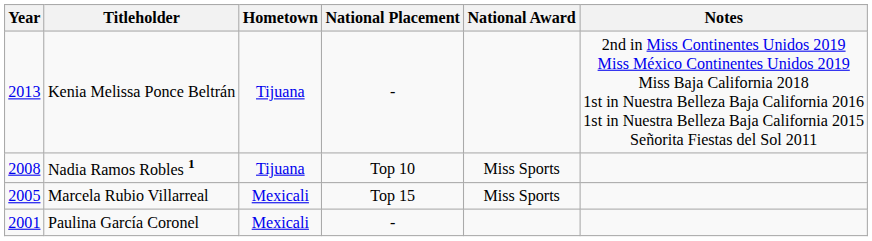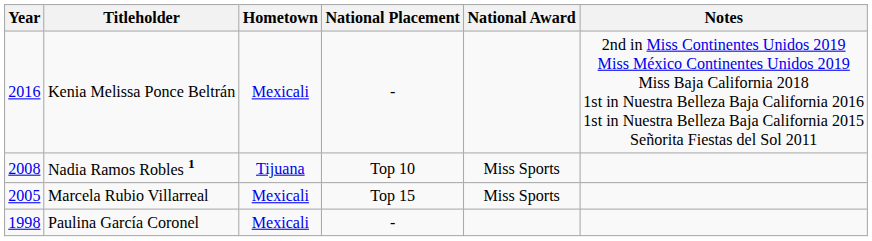Kenia Melissa Ponce Beltrán | Year: 2013 -> 2016
Kenia Melissa Ponce Beltrán | Hometown: Tijuana -> Mexicali
Paulina García Coronel | Year: 2001 -> 1998
